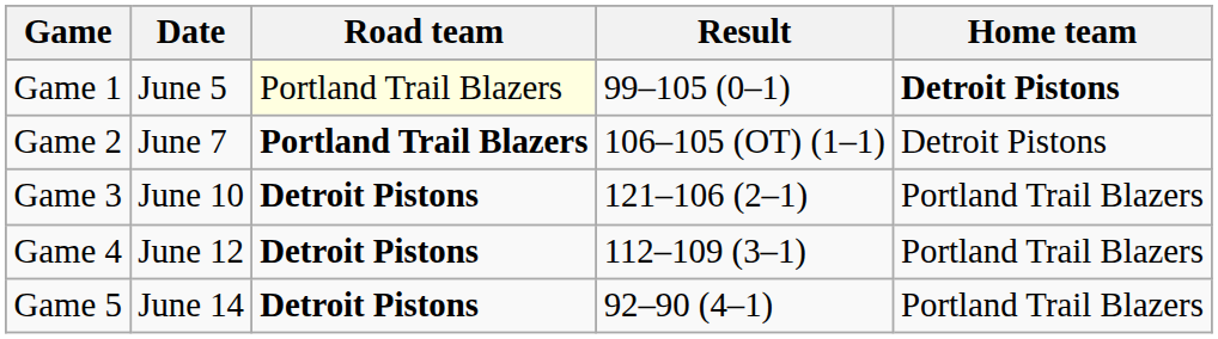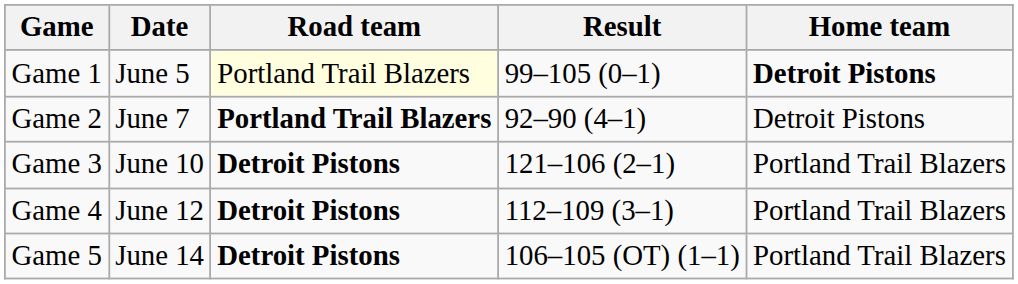Game 2 | Result: 106–105 (OT) (1–1) -> 92–90 (4–1)
Game 5 | Result: 92–90 (4–1) -> 106–105 (OT) (1–1)
